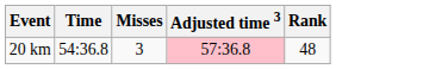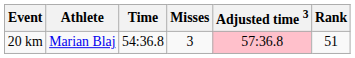+ column: Athlete | Marian Blaj
20 km | Rank: 48 -> 51
